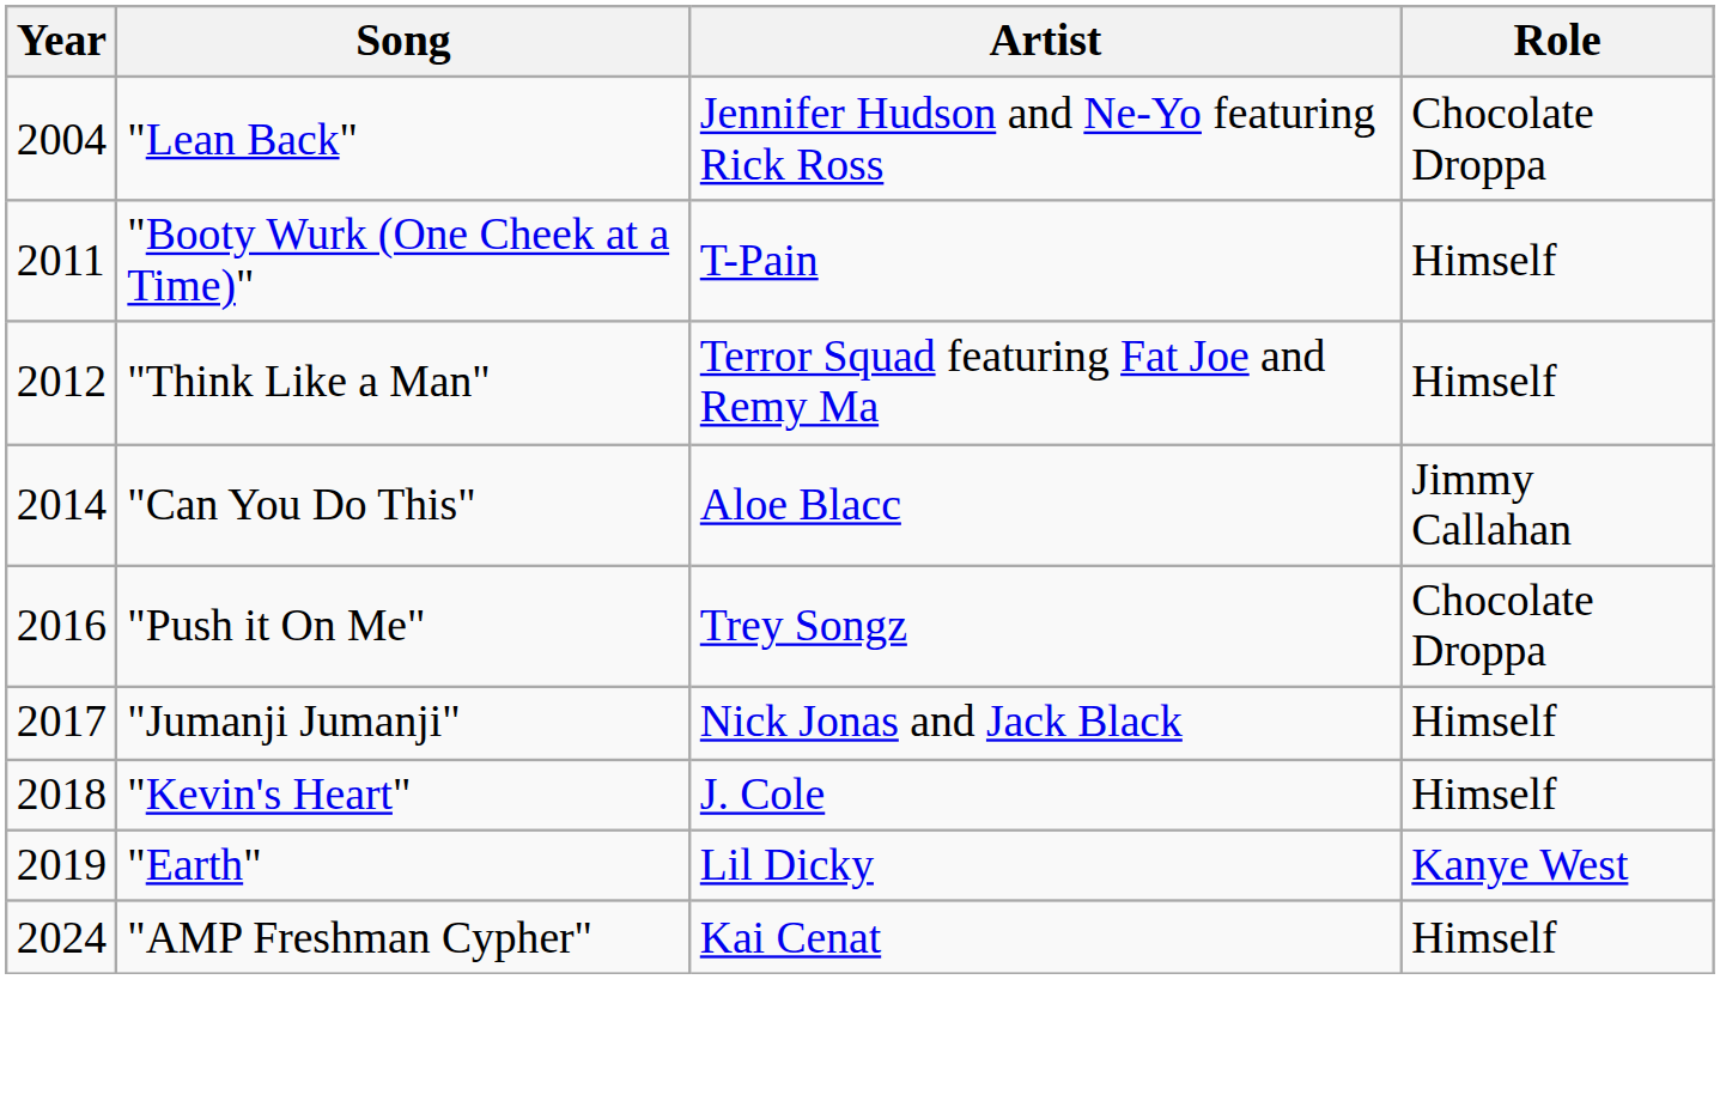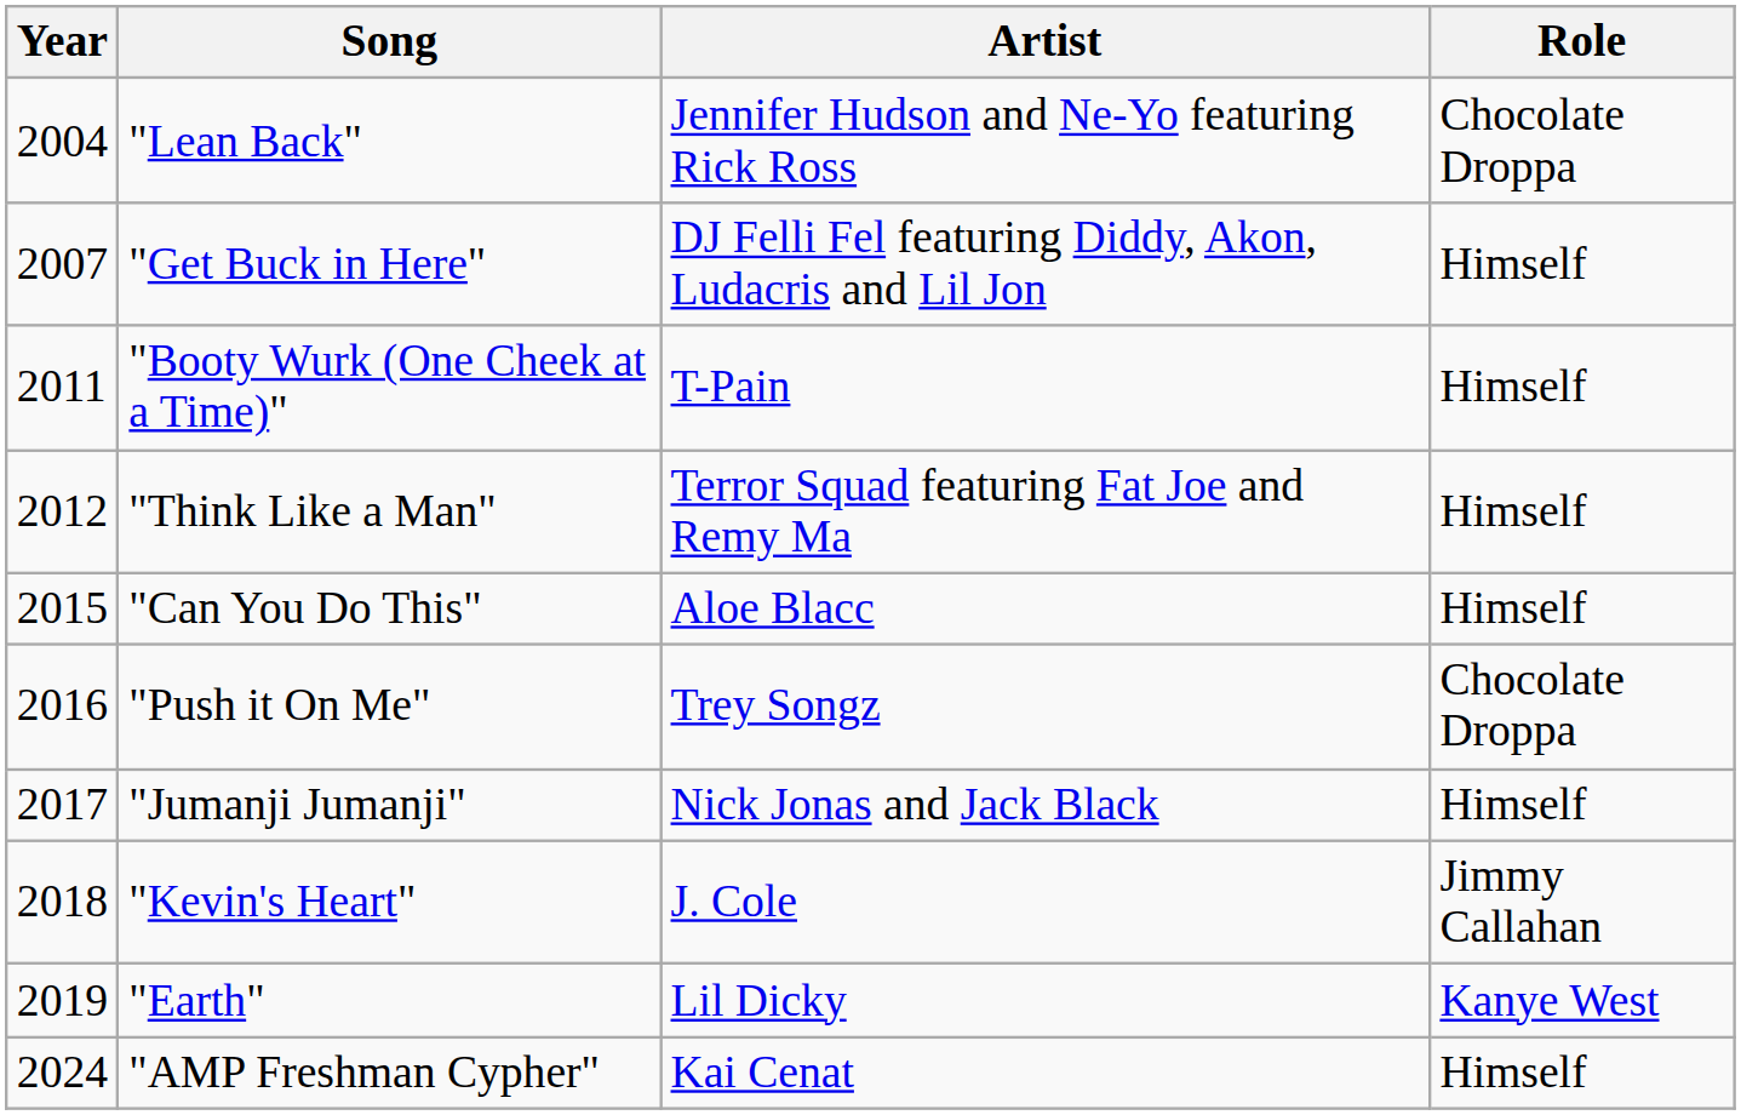+ row: 2007 | "Get Buck in Here" | DJ Felli Fel featuring Diddy, Akon, Ludacris and Lil Jon | Himself
"Can You Do This" | Year: 2014 -> 2015
"Can You Do This" | Role: Jimmy Callahan -> Himself
"Kevin's Heart" | Role: Himself -> Jimmy Callahan
